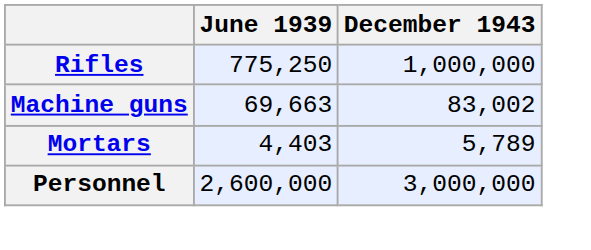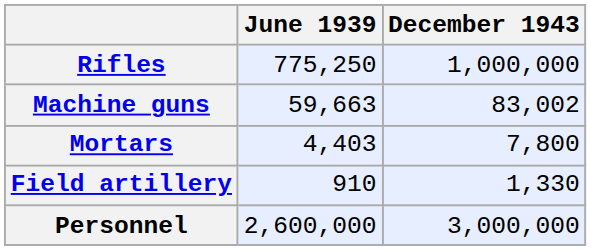Machine guns | June 1939: 69,663 -> 59,663
Mortars | December 1943: 5,789 -> 7,800
+ row: Field artillery | 910 | 1,330
